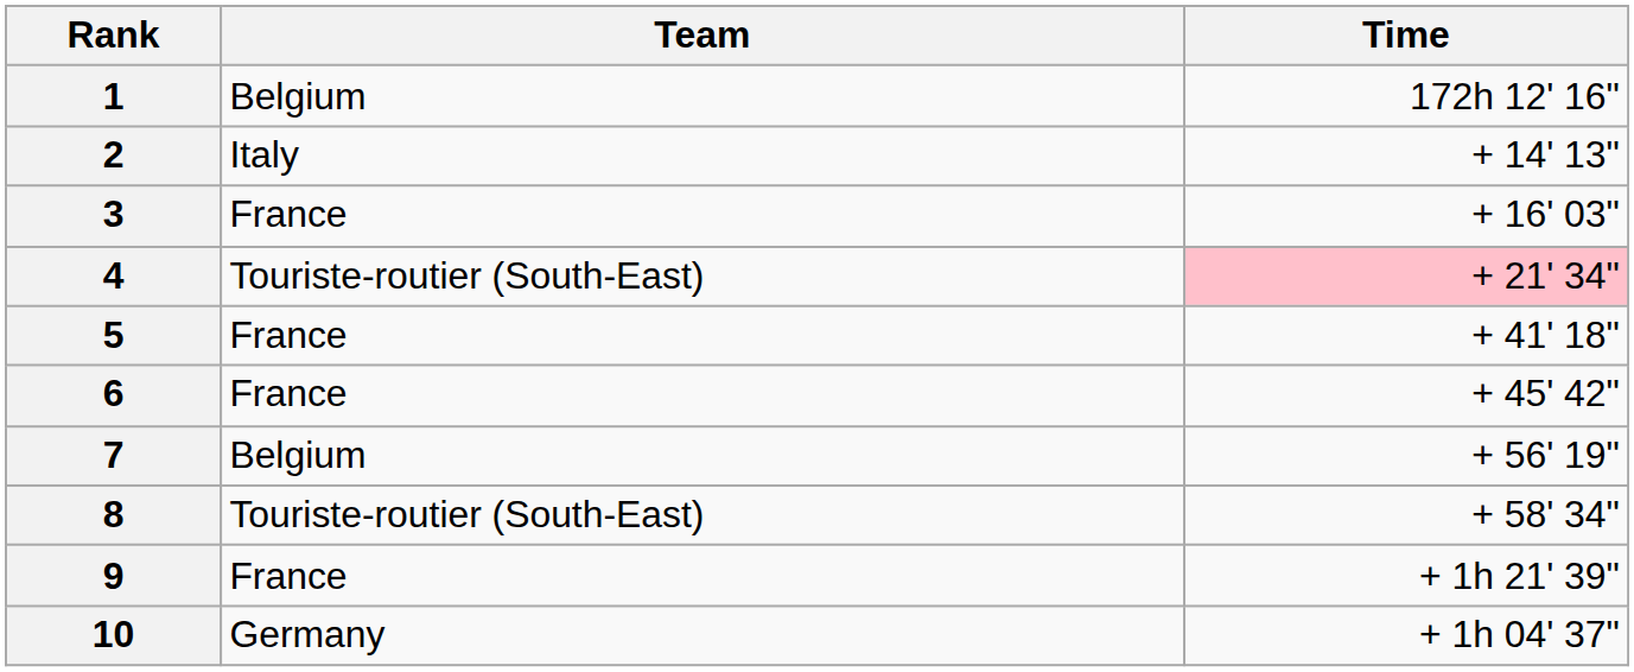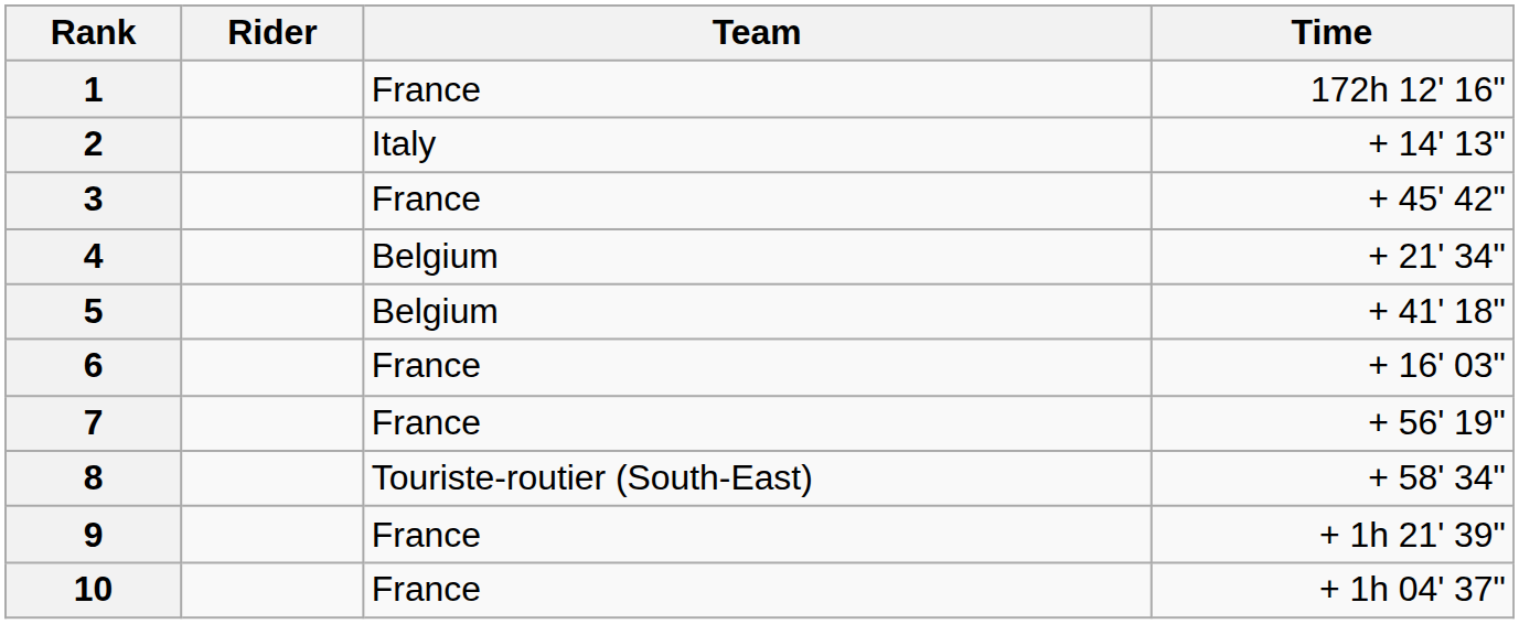+ column: Rider
1 | Team: Belgium -> France
3 | Time: + 16' 03" -> + 45' 42"
4 | Team: Touriste-routier (South-East) -> Belgium
4 | Time: pink background -> no background
5 | Team: France -> Belgium
6 | Time: + 45' 42" -> + 16' 03"
7 | Team: Belgium -> France
10 | Team: Germany -> France
